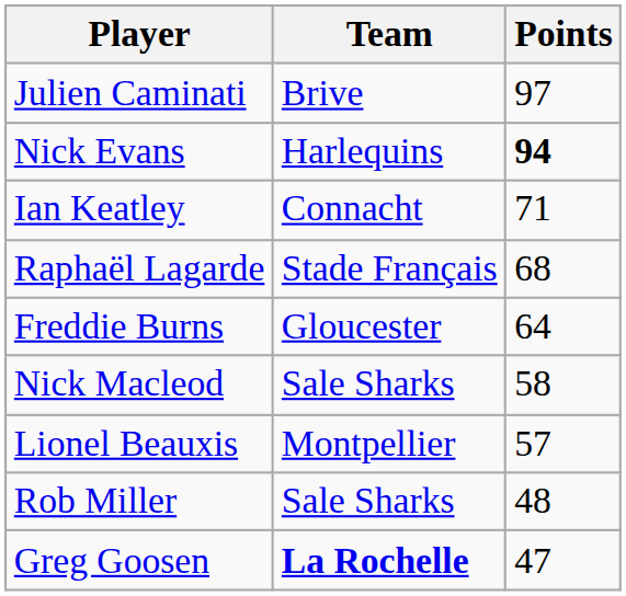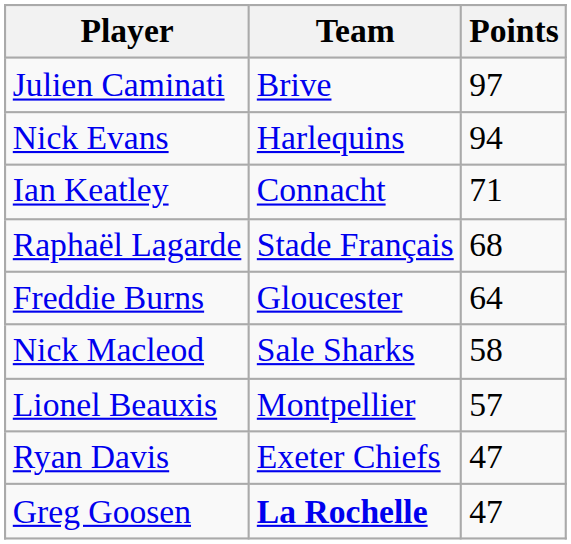Nick Evans | Points: bold -> normal
- row: Rob Miller | Sale Sharks | 48
+ row: Ryan Davis | Exeter Chiefs | 47
